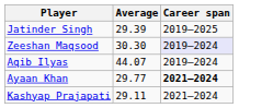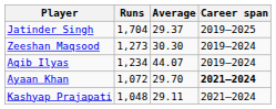+ column: Runs | 1,704 | 1,273 | 1,234 | 1,072 | 1,048
Jatinder Singh | Average: 29.39 -> 29.37
Zeeshan Maqsood | Career span: lavender background -> no background
Ayaan Khan | Average: 29.77 -> 29.70
